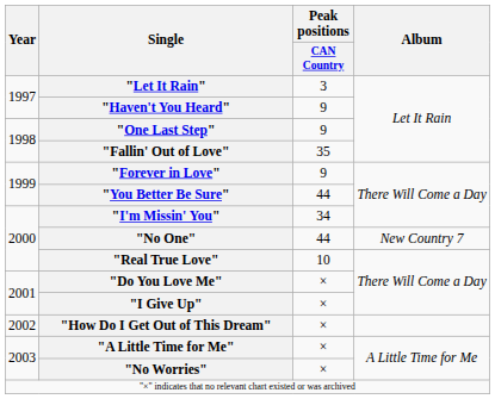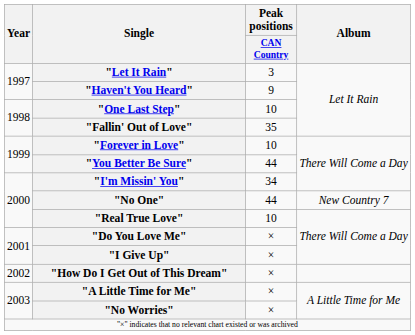"One Last Step" | Peak positions / CAN Country: 9 -> 10
"Forever in Love" | Peak positions / CAN Country: 9 -> 10
